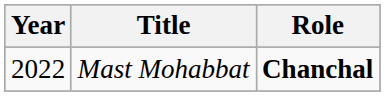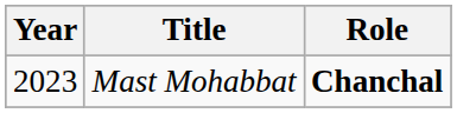Mast Mohabbat | Year: 2022 -> 2023
